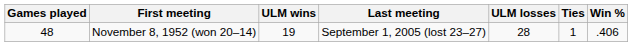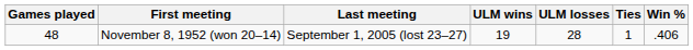columns swapped: Last meeting <-> ULM wins
